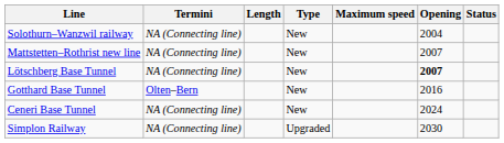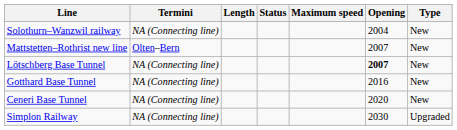columns swapped: Type <-> Status
Mattstetten–Rothrist new line | Termini: NA (Connecting line) -> Olten–Bern
Gotthard Base Tunnel | Termini: Olten–Bern -> NA (Connecting line)
Ceneri Base Tunnel | Opening: 2024 -> 2020
